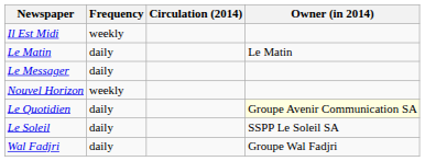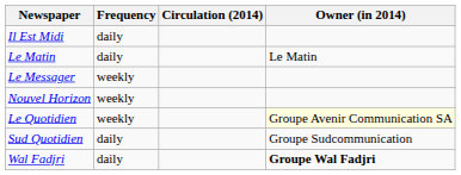Il Est Midi | Frequency: weekly -> daily
Le Messager | Frequency: daily -> weekly
Le Quotidien | Frequency: daily -> weekly
- row: Le Soleil | daily | SSPP Le Soleil SA
+ row: Sud Quotidien | daily | Groupe Sudcommunication
Wal Fadjri | Owner (in 2014): normal -> bold
